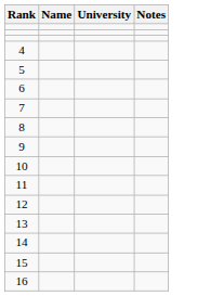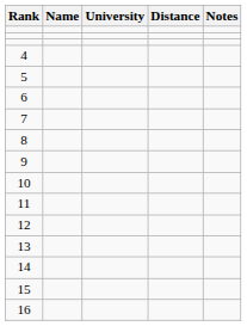+ column: Distance
